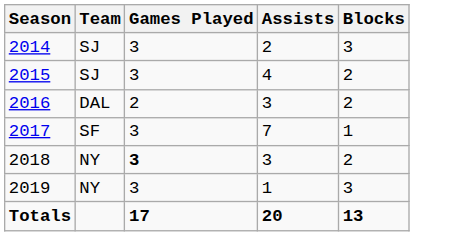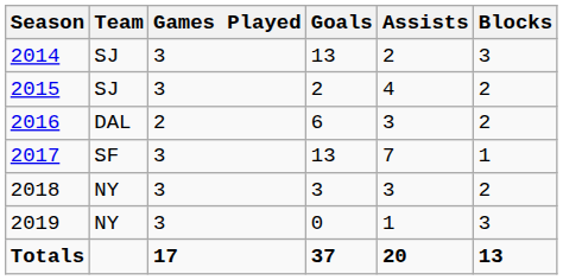+ column: Goals | 13 | 2 | 6 | 13 | 3 | 0 | 37
2018 | Games Played: bold -> normal
